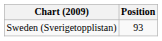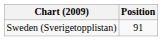Sweden (Sverigetopplistan) | Position: 93 -> 91
